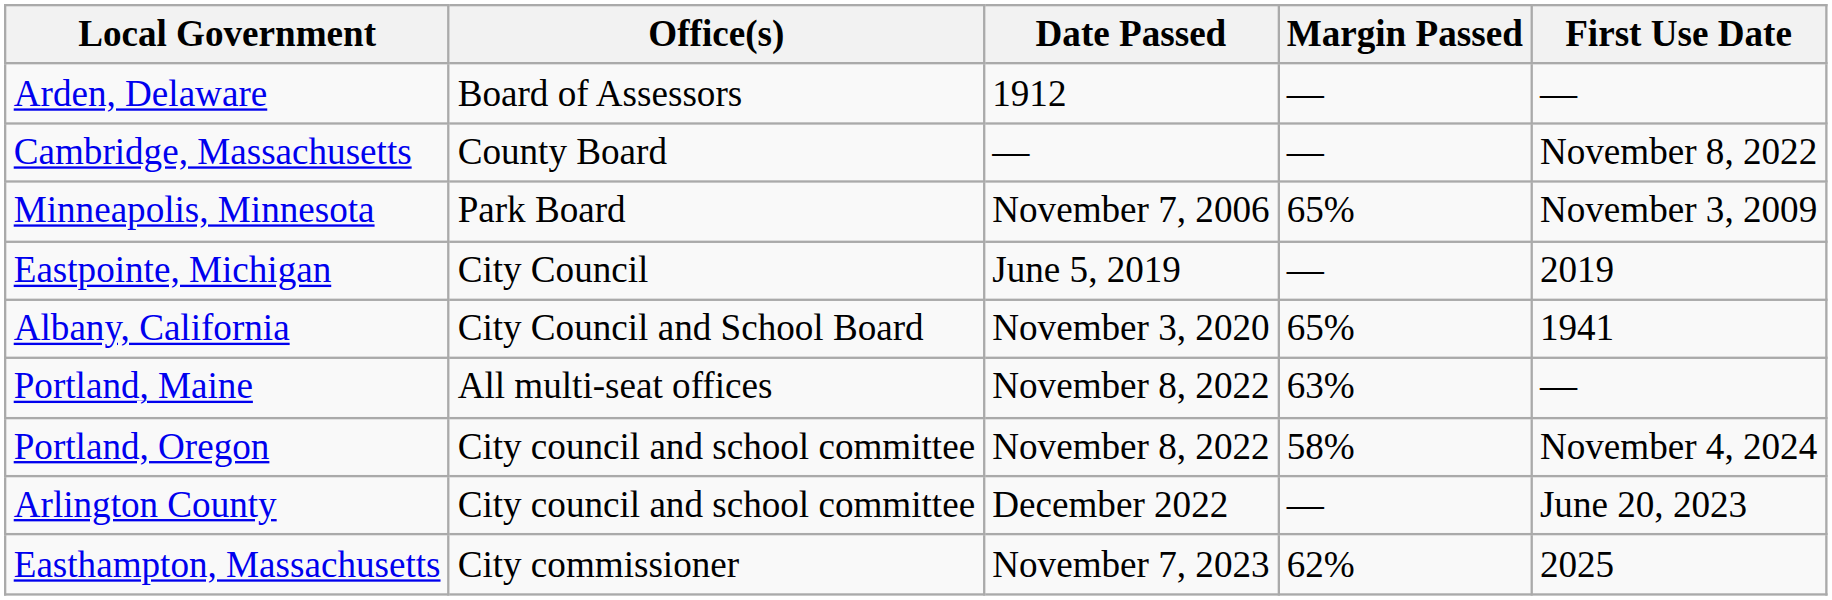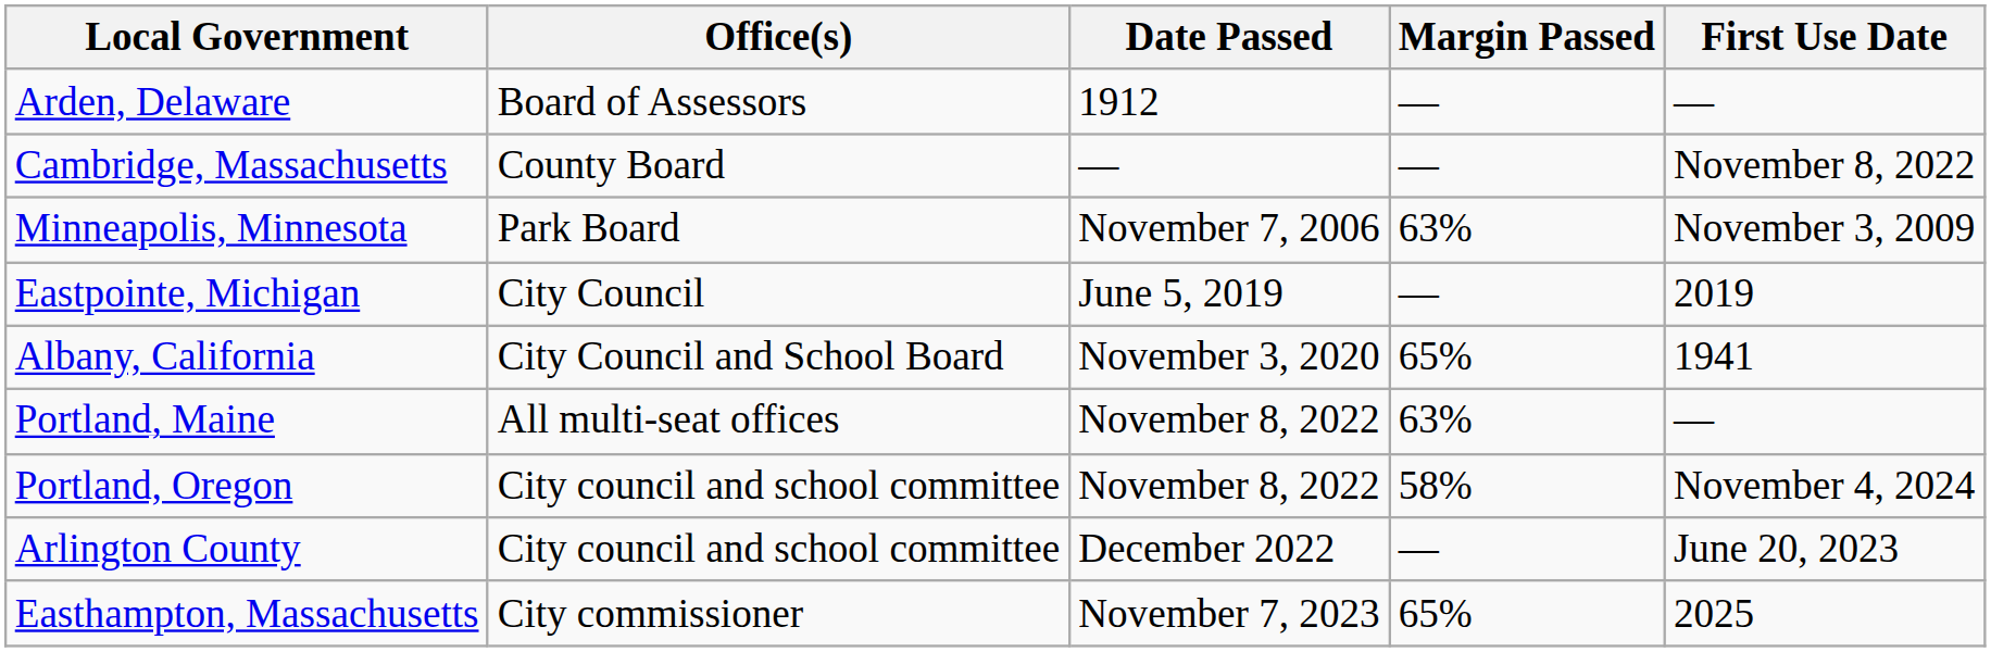Minneapolis, Minnesota | Margin Passed: 65% -> 63%
Easthampton, Massachusetts | Margin Passed: 62% -> 65%
